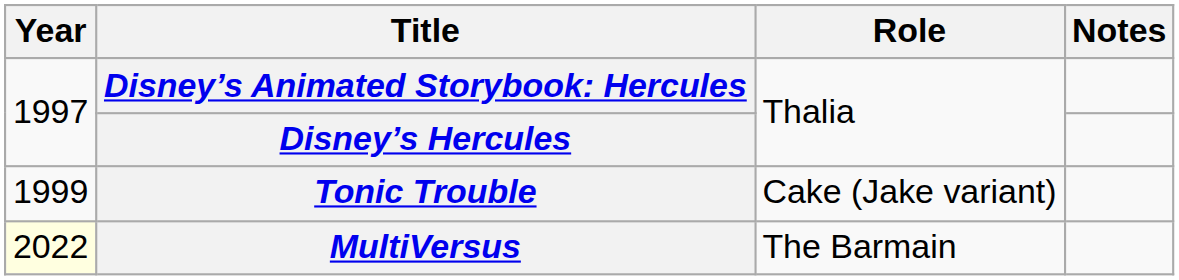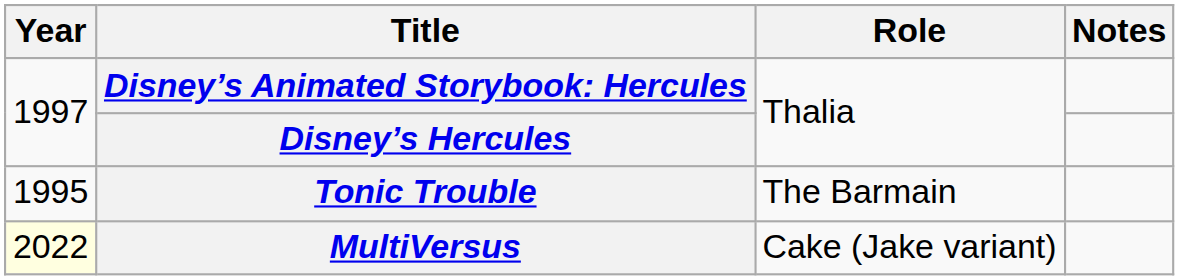Tonic Trouble | Year: 1999 -> 1995
Tonic Trouble | Role: Cake (Jake variant) -> The Barmain
MultiVersus | Role: The Barmain -> Cake (Jake variant)
